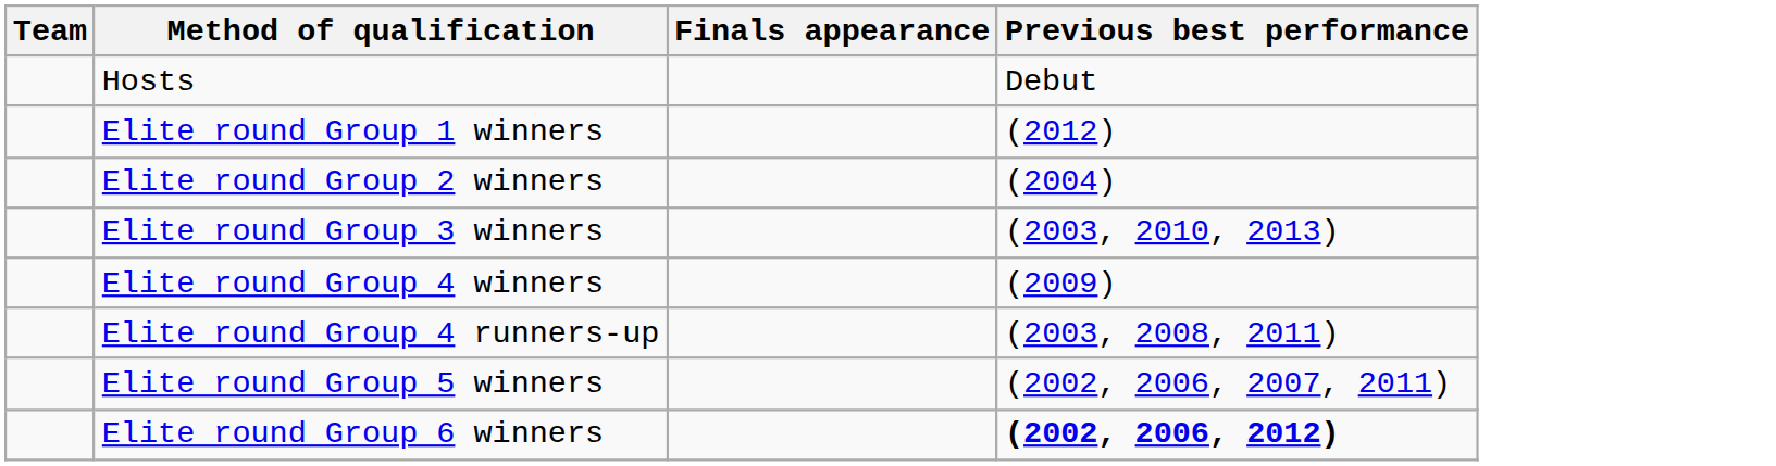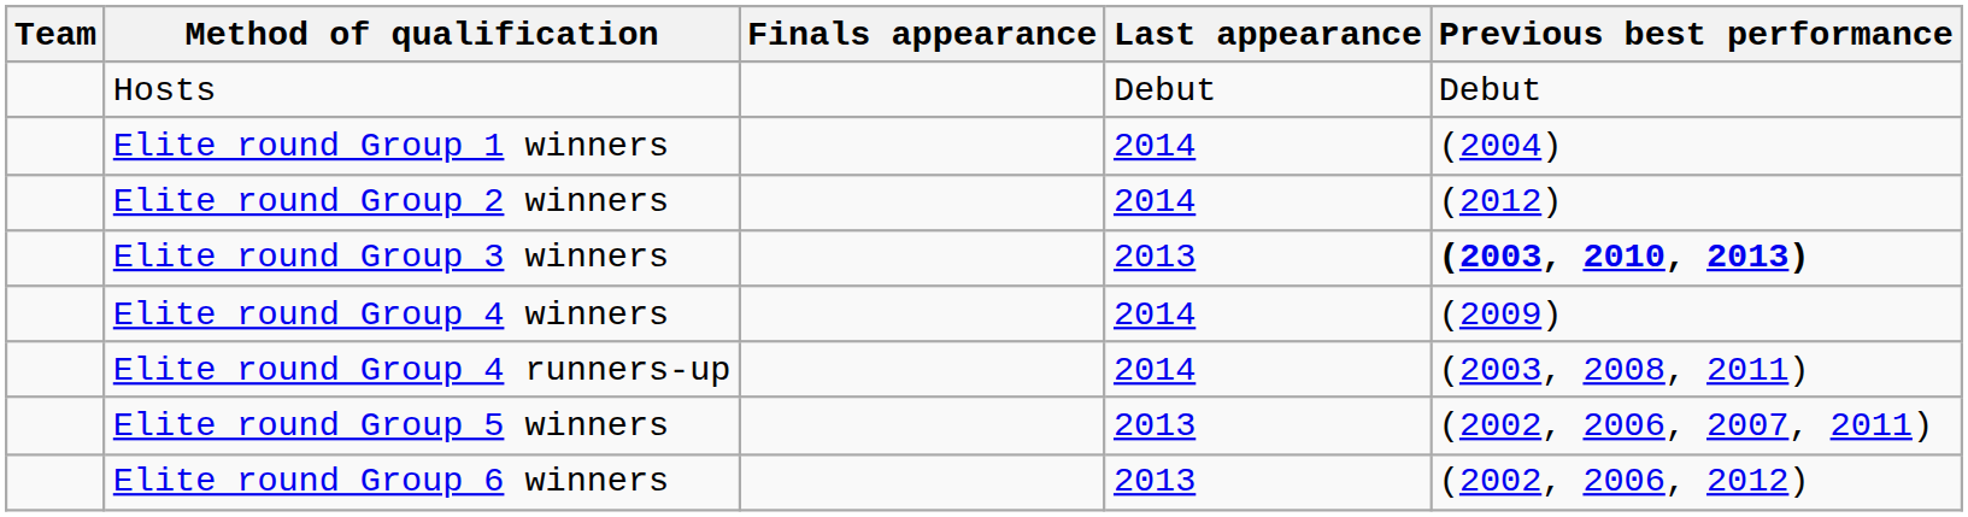+ column: Last appearance | Debut | 2014 | 2014 | 2013 | 2014 | 2014 | 2013 | 2013
Elite round Group 1 winners | Previous best performance: (2012) -> (2004)
Elite round Group 2 winners | Previous best performance: (2004) -> (2012)
Elite round Group 3 winners | Previous best performance: normal -> bold
Elite round Group 6 winners | Previous best performance: bold -> normal
